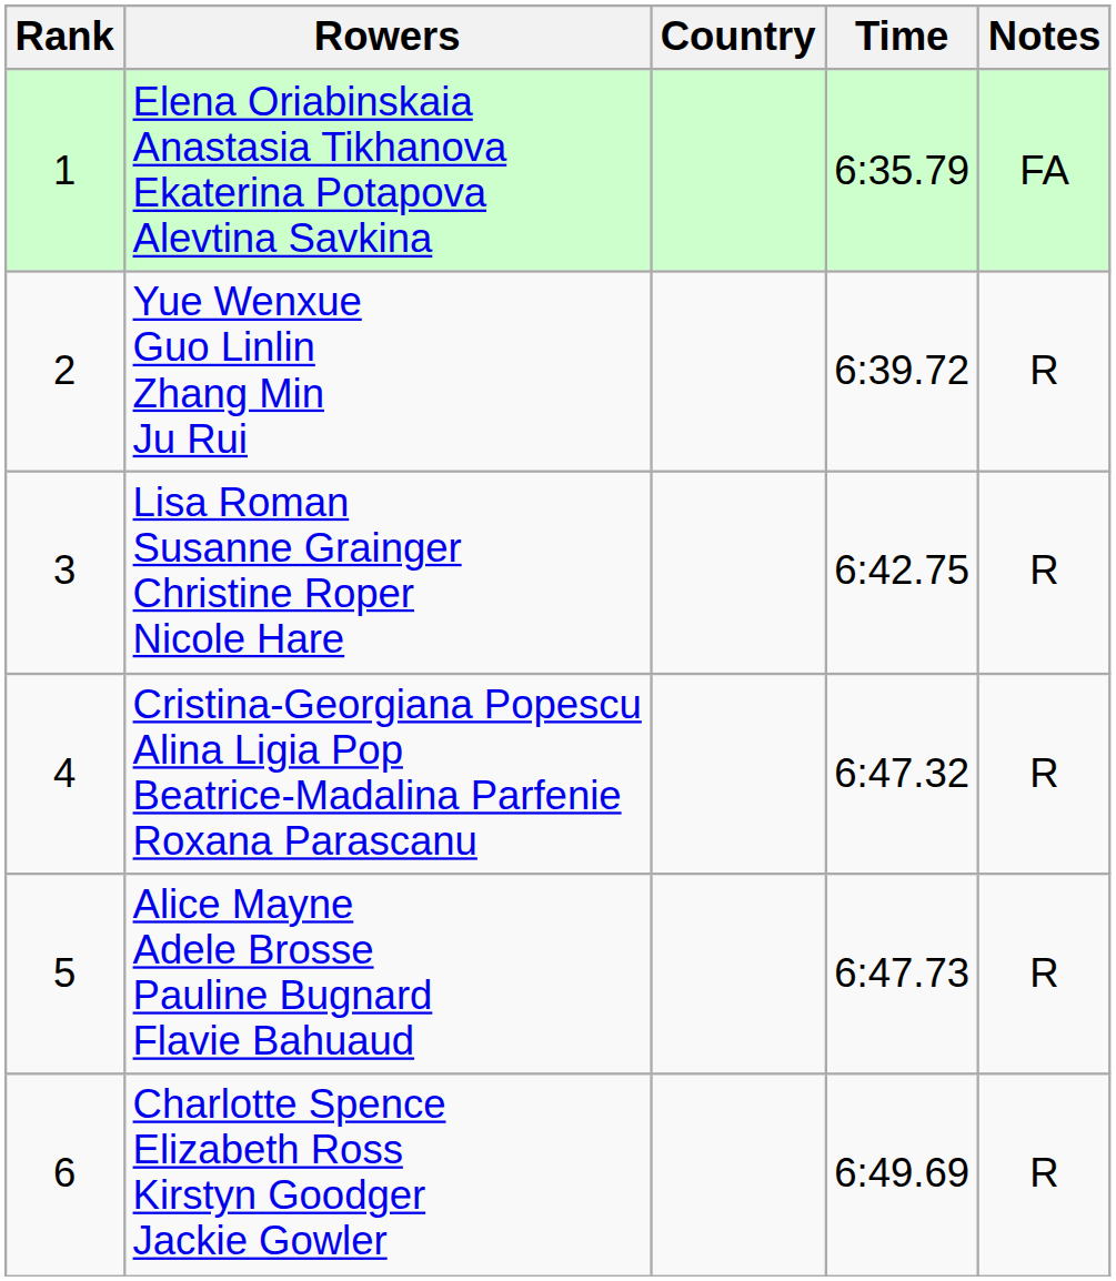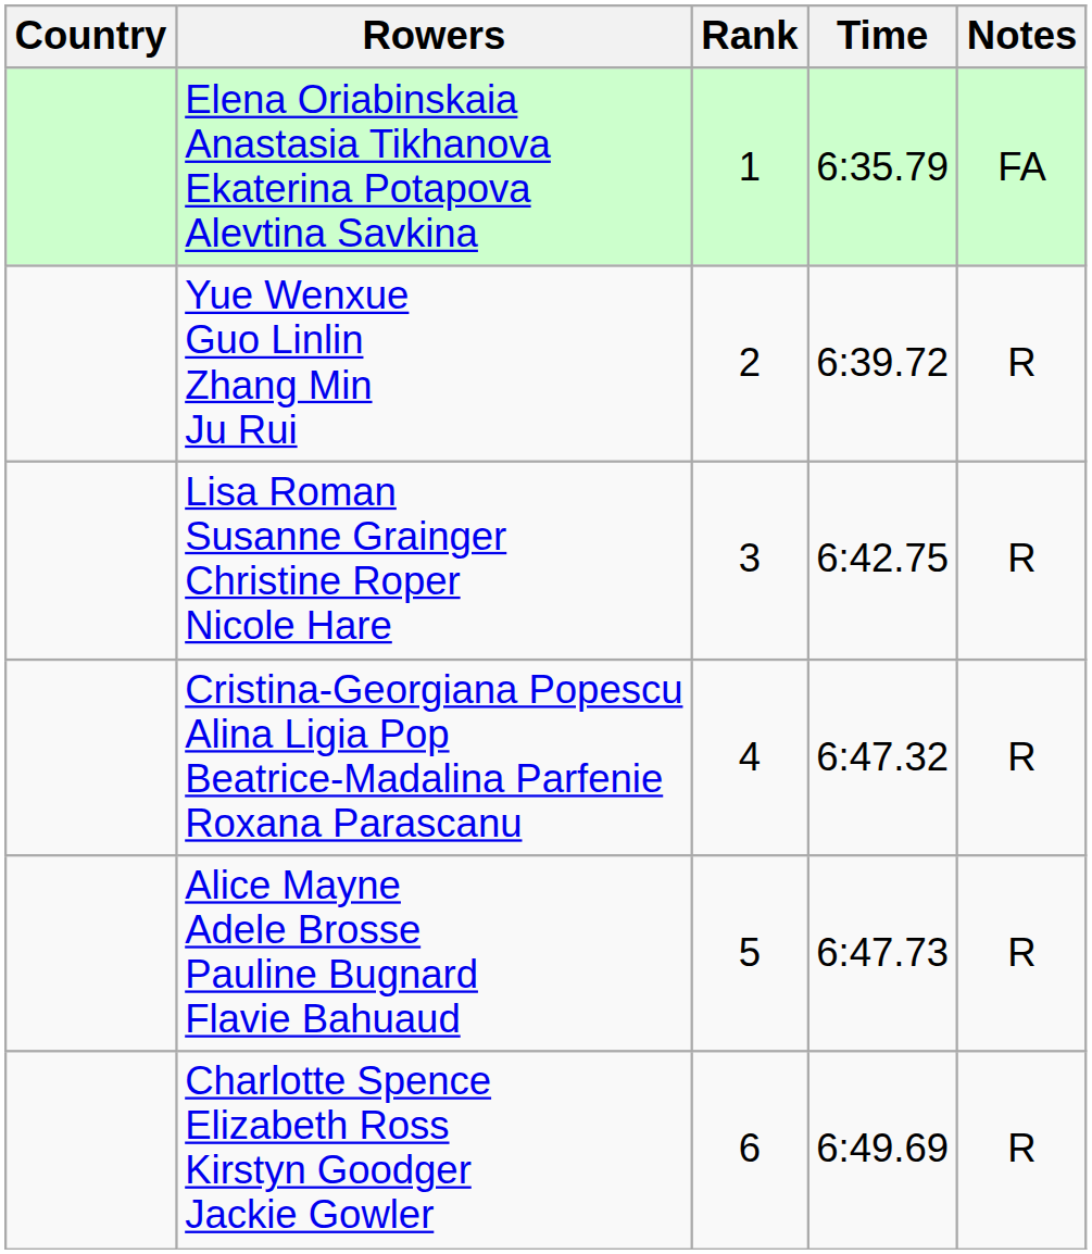columns swapped: Rank <-> Country
